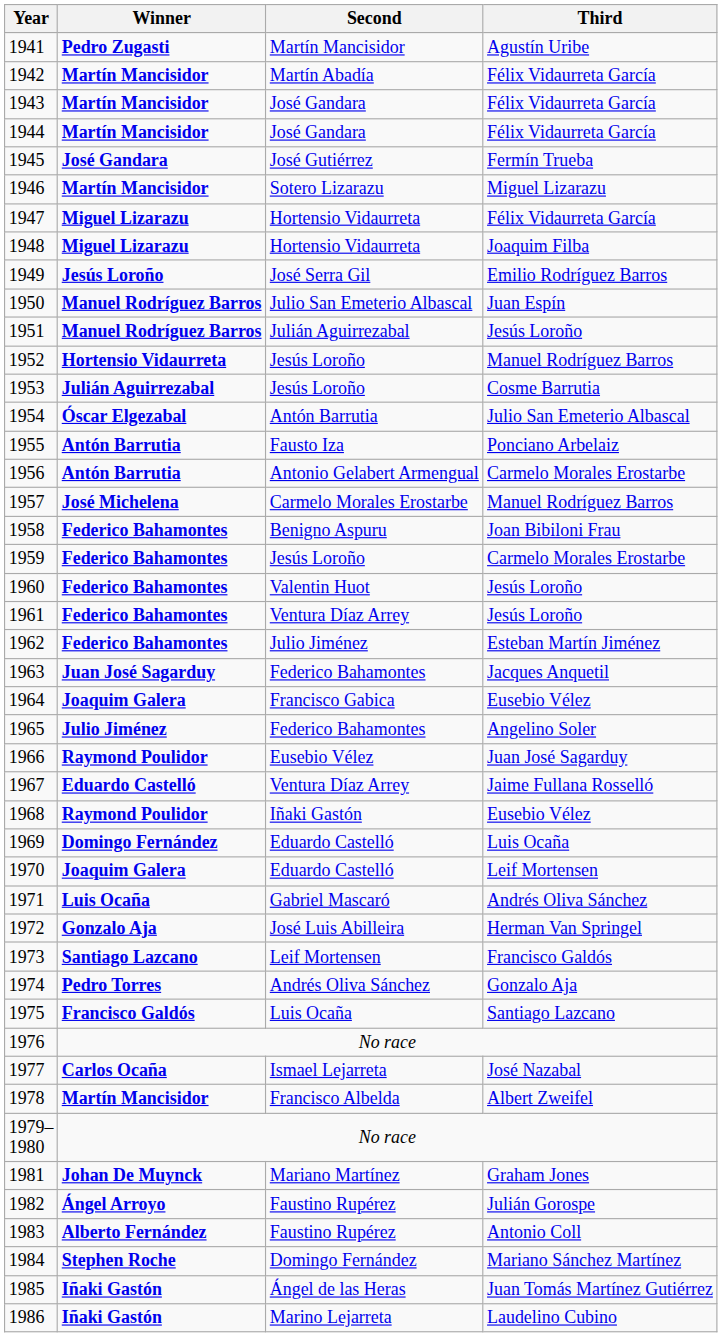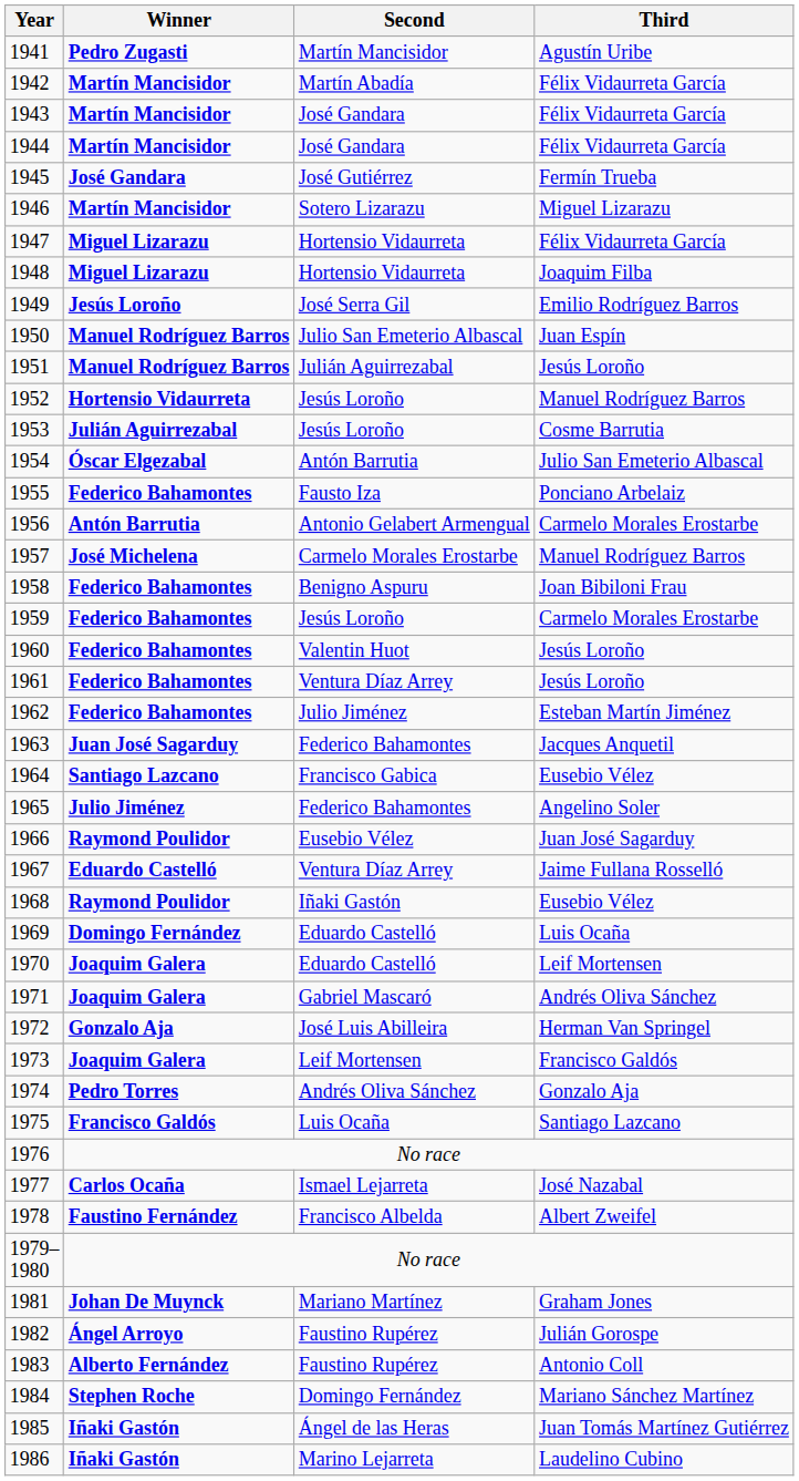1955 | Winner: Antón Barrutia -> Federico Bahamontes
1964 | Winner: Joaquim Galera -> Santiago Lazcano
1971 | Winner: Luis Ocaña -> Joaquim Galera
1973 | Winner: Santiago Lazcano -> Joaquim Galera
1978 | Winner: Martín Mancisidor -> Faustino Fernández
